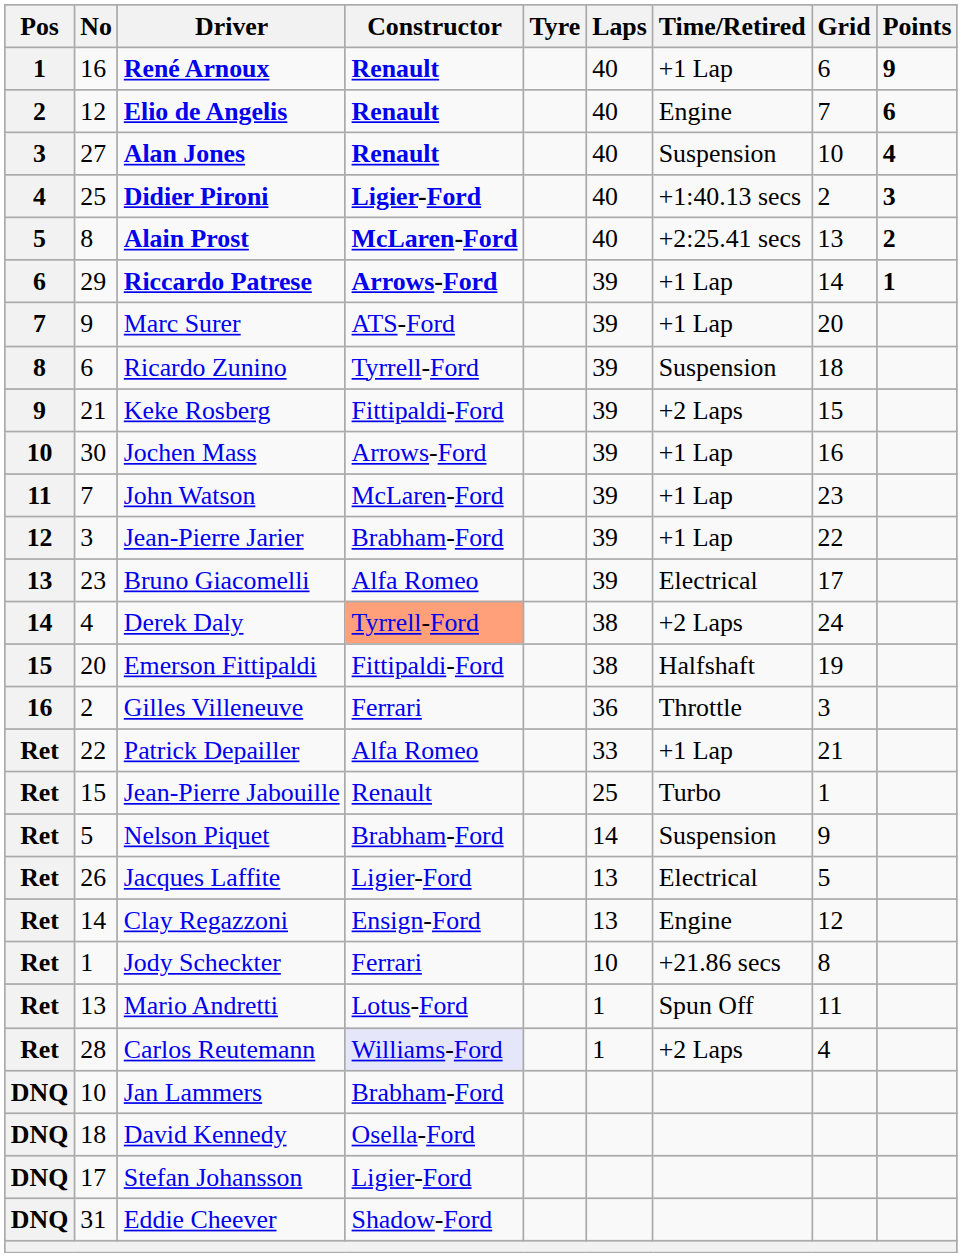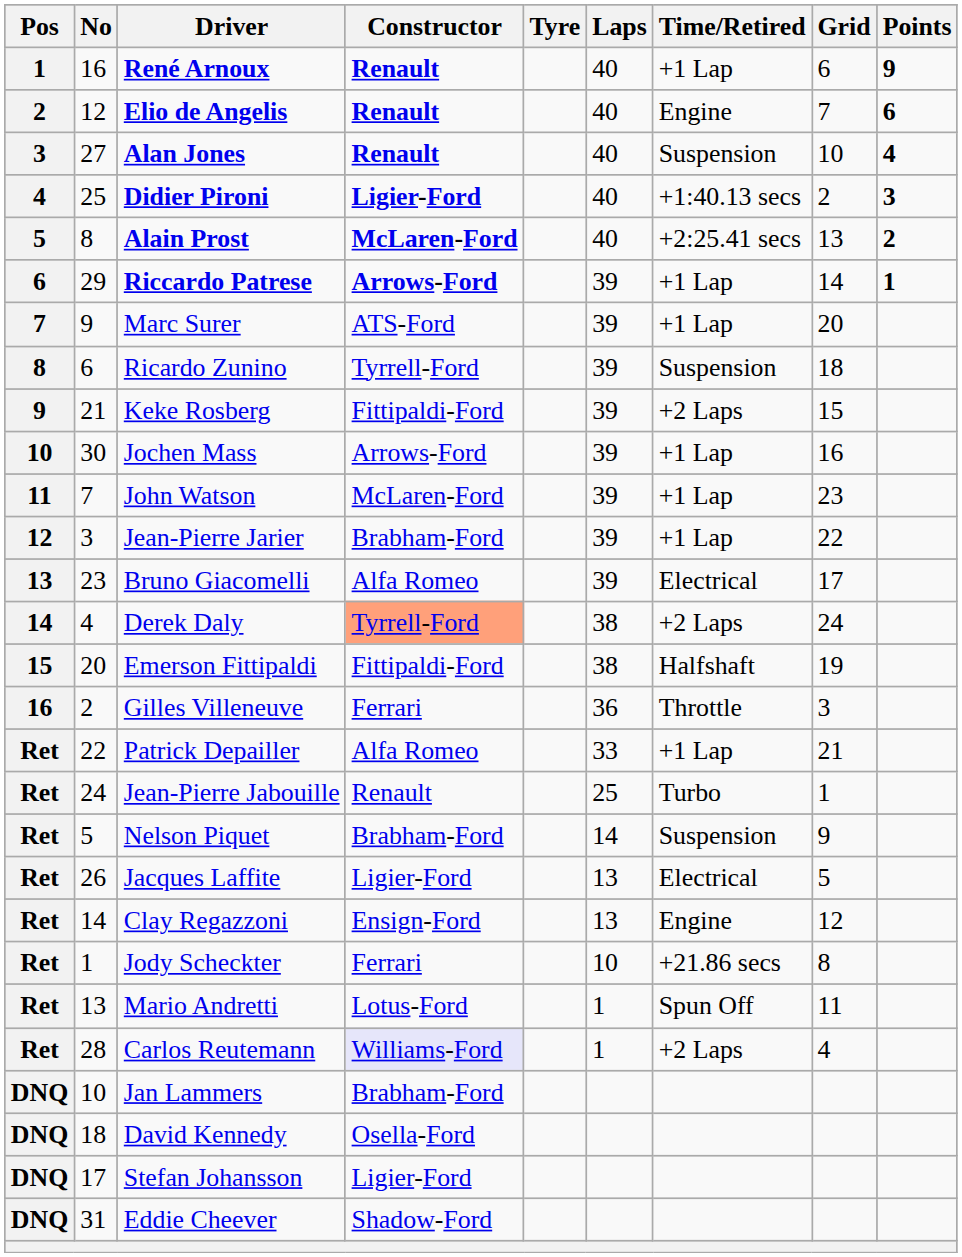Jean-Pierre Jabouille | No: 15 -> 24
